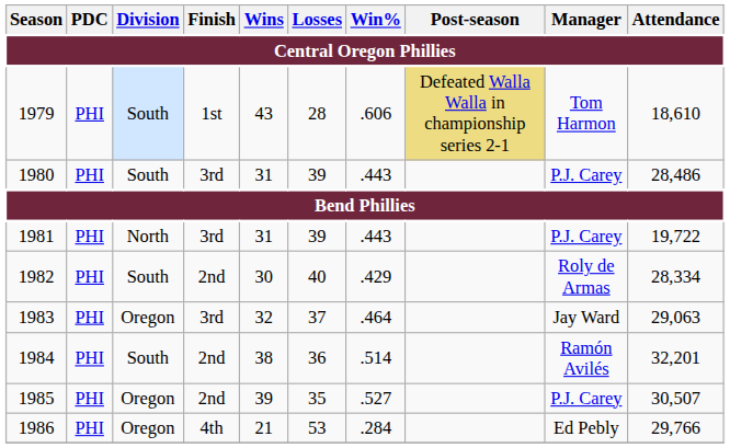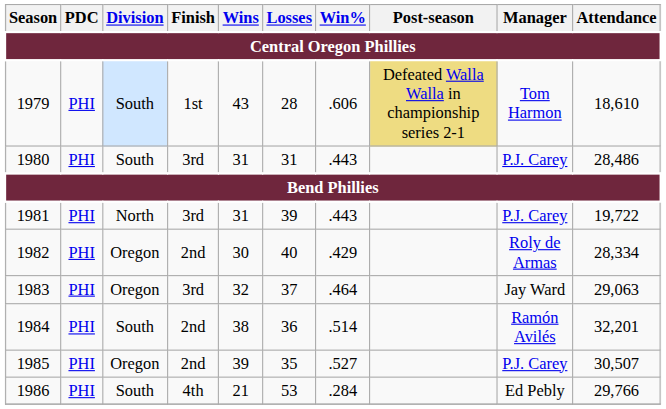1980 | Losses: 39 -> 31
1982 | Division: South -> Oregon
1986 | Division: Oregon -> South
